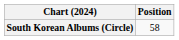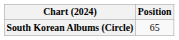South Korean Albums (Circle) | Position: 58 -> 65
